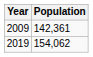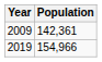2019 | Population: 154,062 -> 154,966
